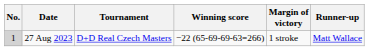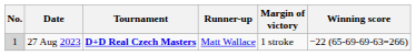columns swapped: Winning score <-> Runner-up
27 Aug 2023 | Tournament: normal -> bold
